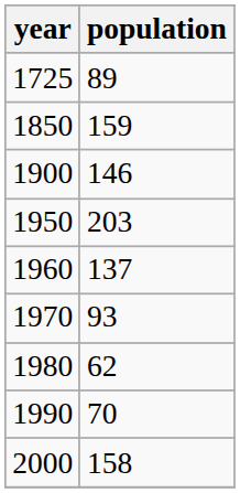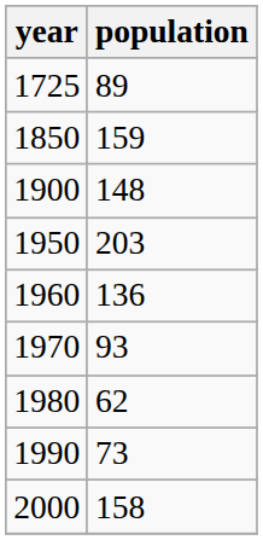1900 | population: 146 -> 148
1960 | population: 137 -> 136
1990 | population: 70 -> 73
